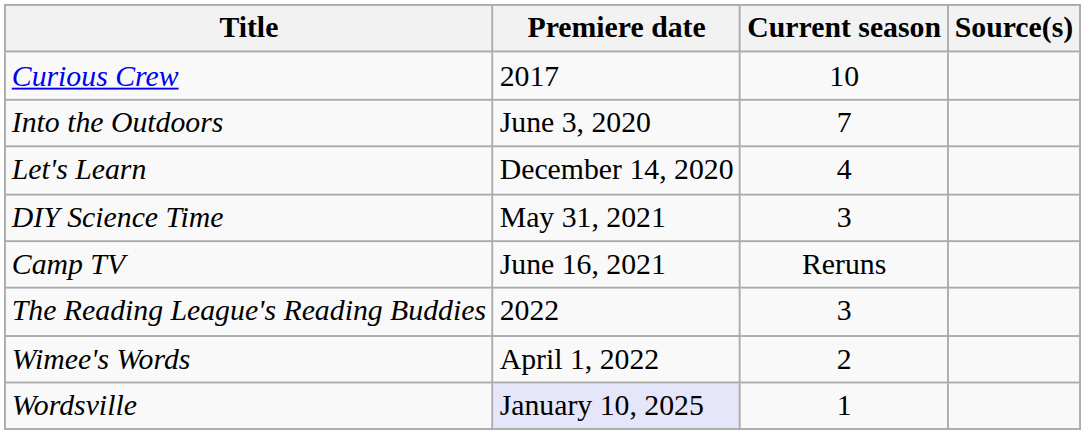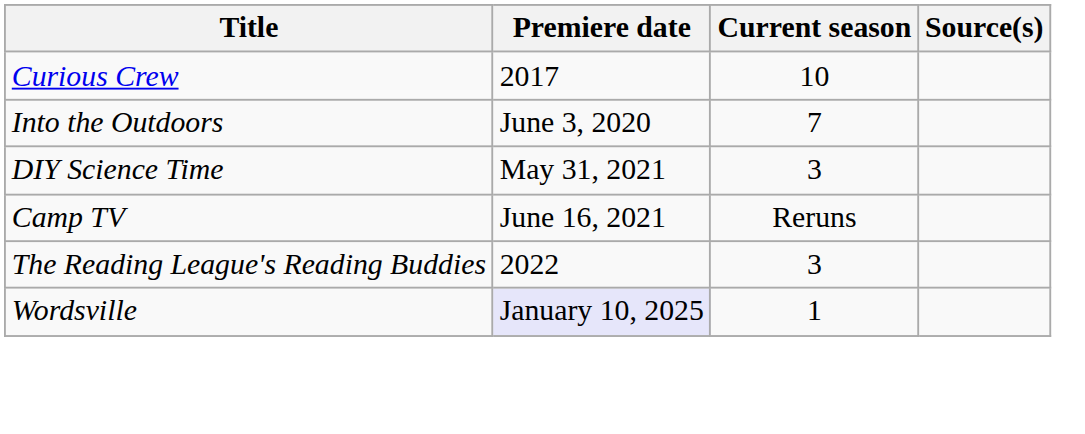- row: Let's Learn | December 14, 2020 | 4
- row: Wimee's Words | April 1, 2022 | 2
